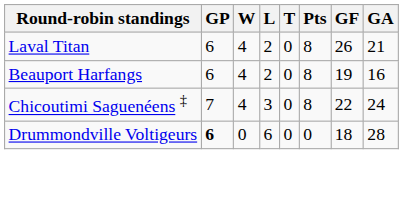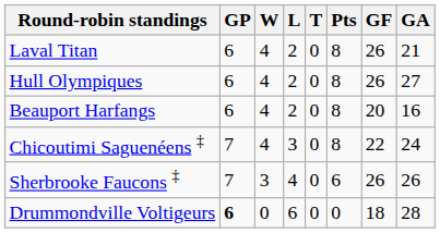+ row: Hull Olympiques | 6 | 4 | 2 | 0 | 8 | 26 | 27
Beauport Harfangs | GF: 19 -> 20
+ row: Sherbrooke Faucons ‡ | 7 | 3 | 4 | 0 | 6 | 26 | 26
